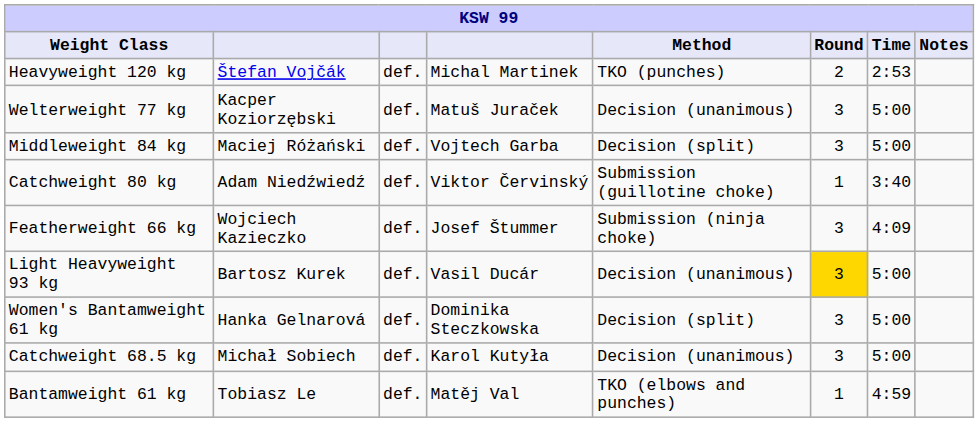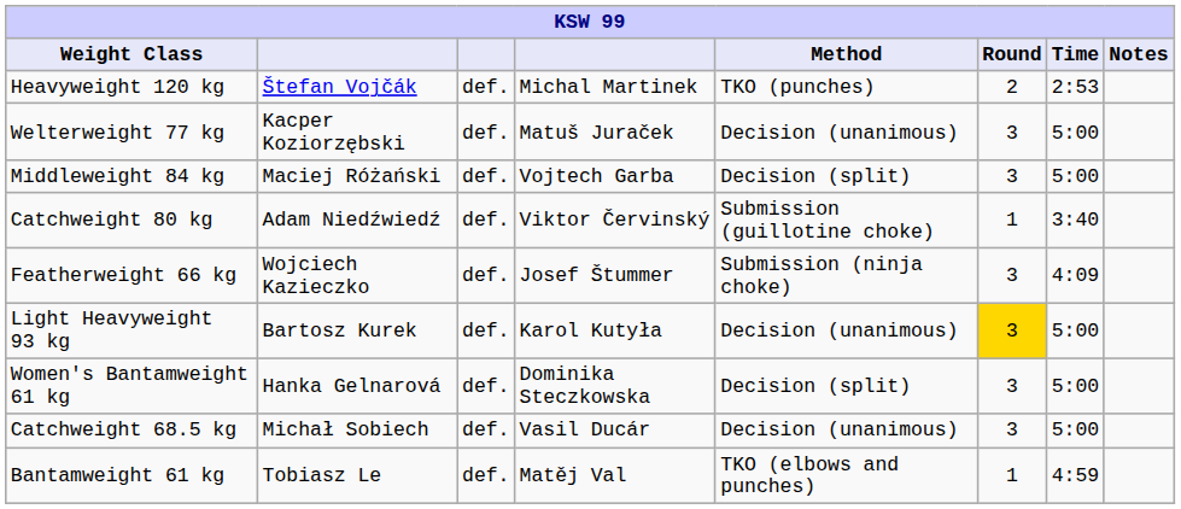Light Heavyweight 93 kg | column 4: Vasil Ducár -> Karol Kutyła
Catchweight 68.5 kg | column 4: Karol Kutyła -> Vasil Ducár
